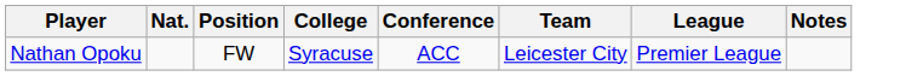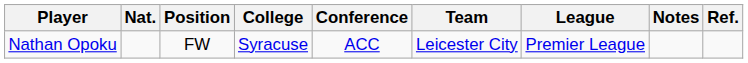+ column: Ref.
